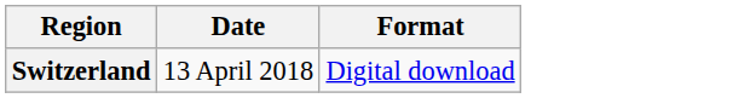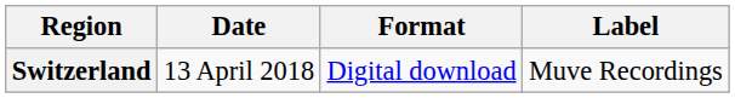+ column: Label | Muve Recordings
